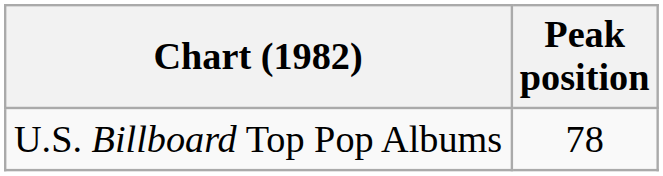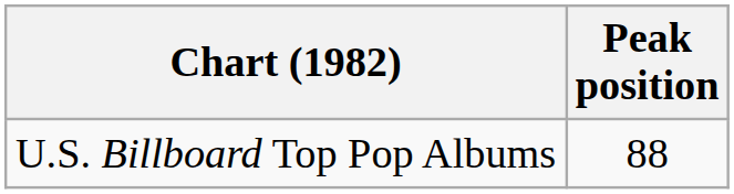U.S. Billboard Top Pop Albums | Peak position: 78 -> 88
